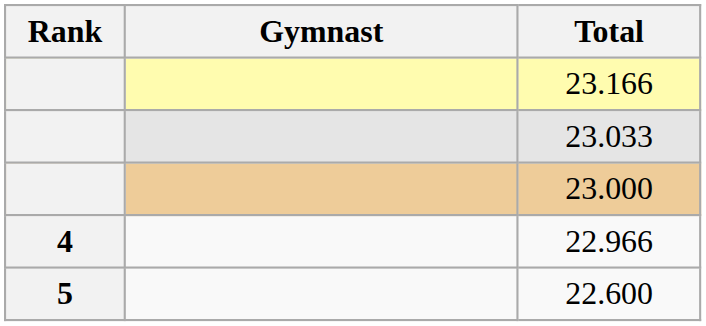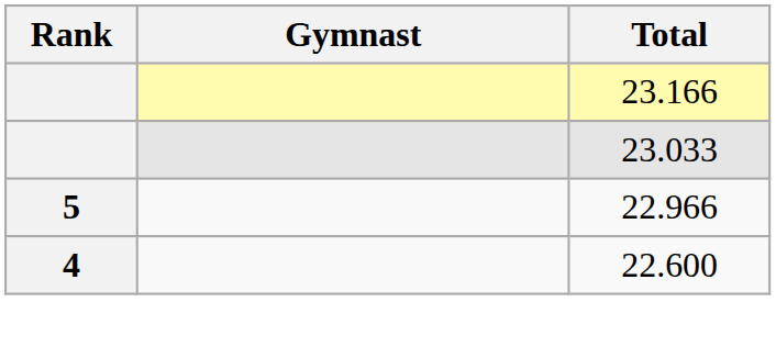- row: 23.000
22.966 | Rank: 4 -> 5
22.600 | Rank: 5 -> 4
